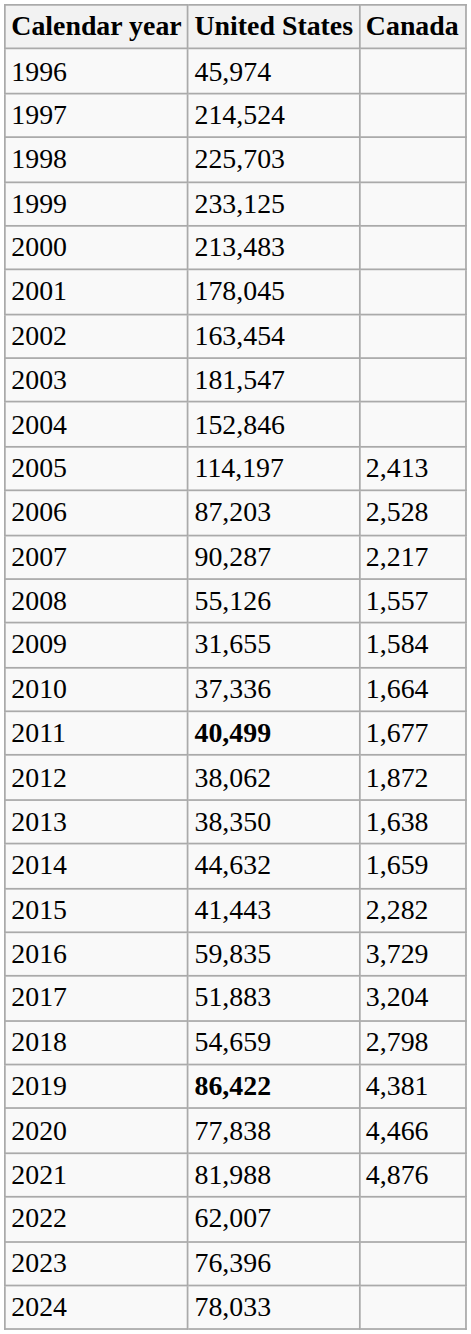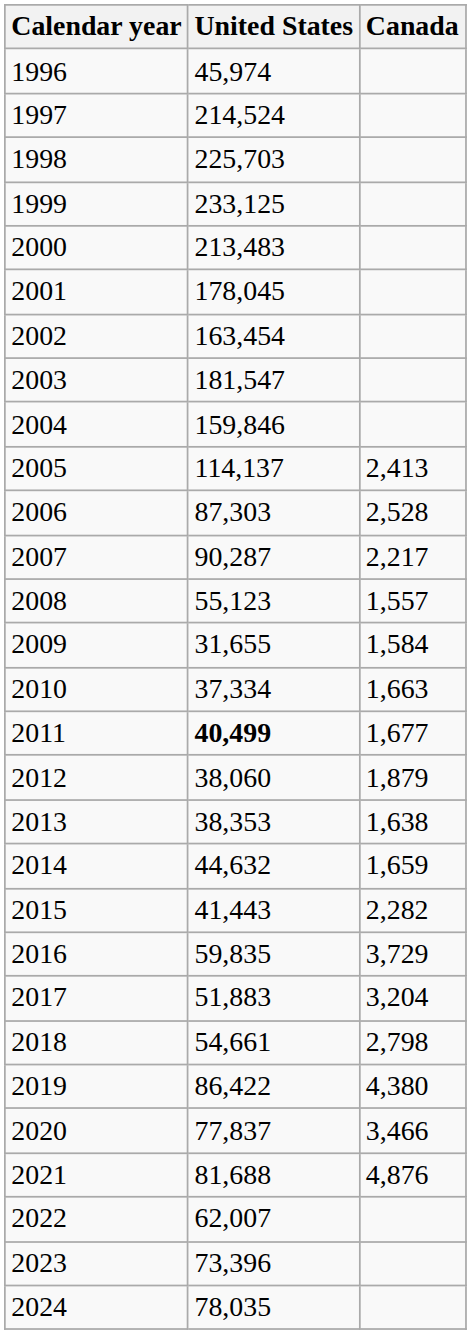2004 | United States: 152,846 -> 159,846
2005 | United States: 114,197 -> 114,137
2006 | United States: 87,203 -> 87,303
2008 | United States: 55,126 -> 55,123
2010 | United States: 37,336 -> 37,334
2010 | Canada: 1,664 -> 1,663
2012 | United States: 38,062 -> 38,060
2012 | Canada: 1,872 -> 1,879
2013 | United States: 38,350 -> 38,353
2018 | United States: 54,659 -> 54,661
2019 | United States: bold -> normal
2019 | Canada: 4,381 -> 4,380
2020 | United States: 77,838 -> 77,837
2020 | Canada: 4,466 -> 3,466
2021 | United States: 81,988 -> 81,688
2023 | United States: 76,396 -> 73,396
2024 | United States: 78,033 -> 78,035
